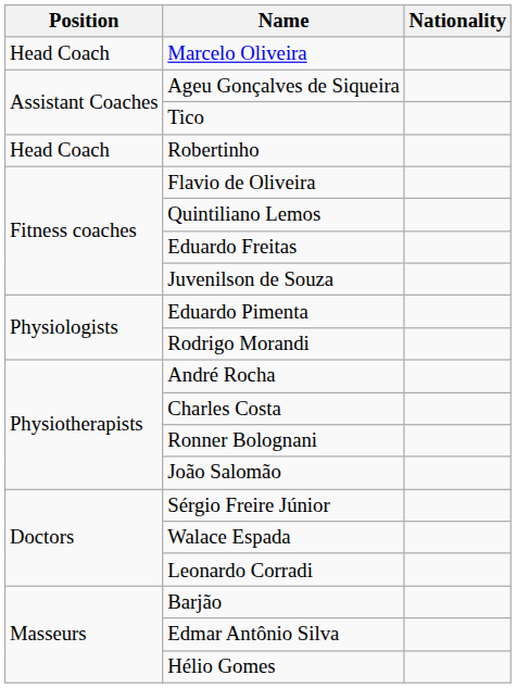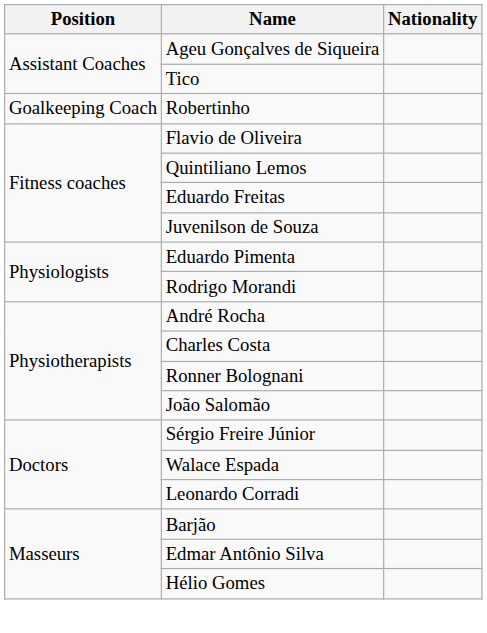- row: Head Coach | Marcelo Oliveira
Robertinho | Position: Head Coach -> Goalkeeping Coach
